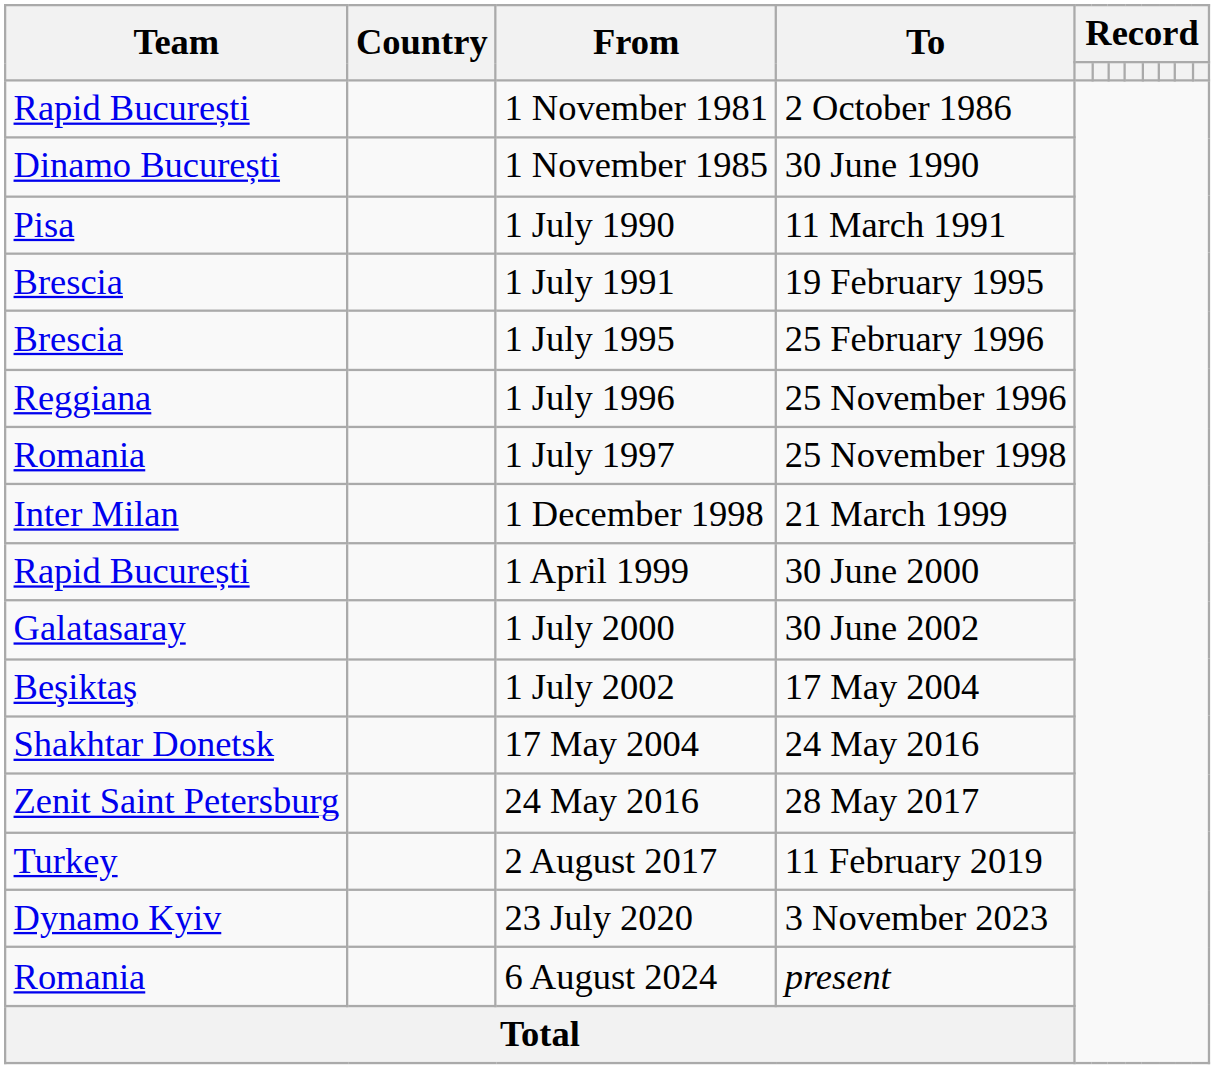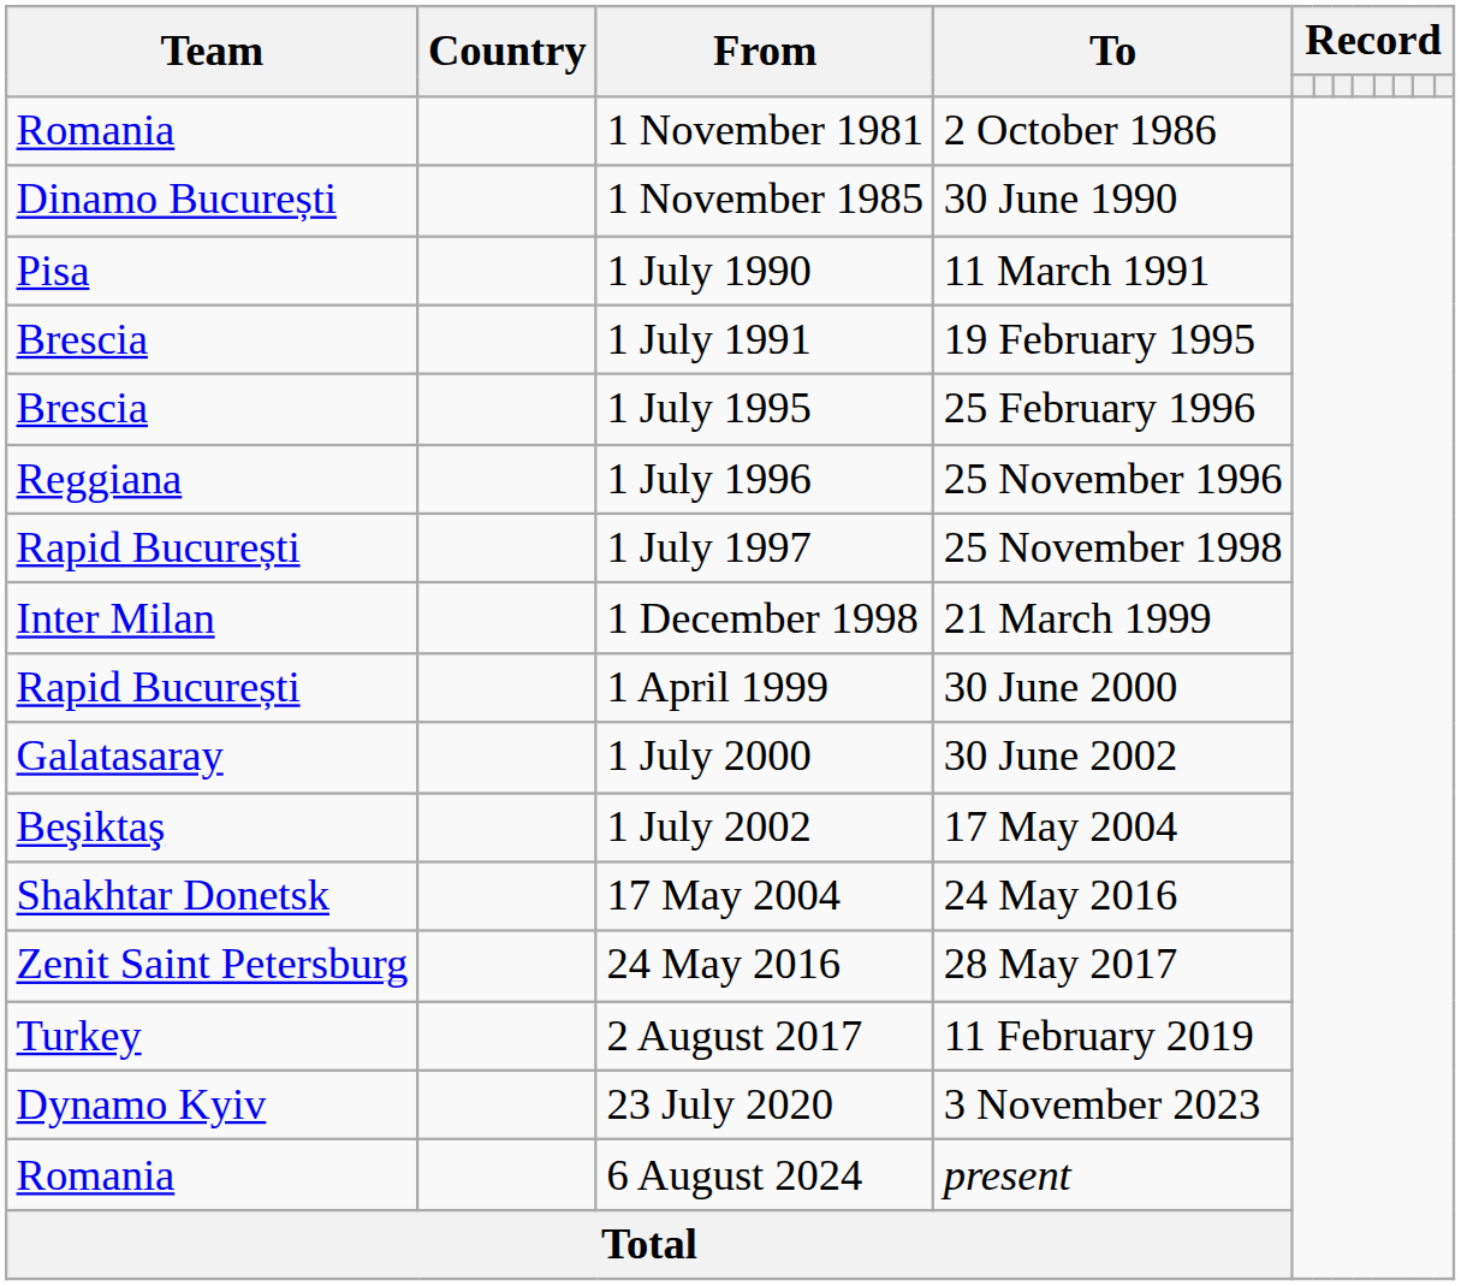1 November 1981 | Team: Rapid București -> Romania
1 July 1997 | Team: Romania -> Rapid București
